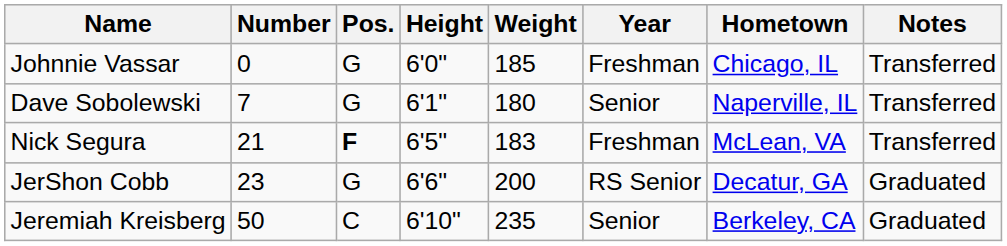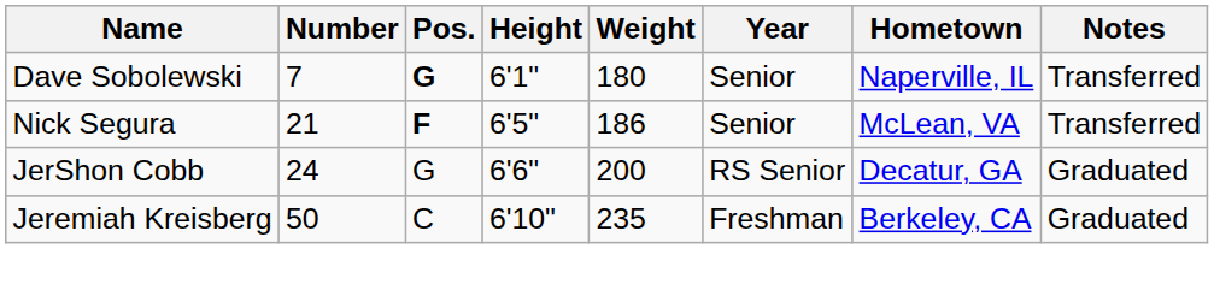- row: Johnnie Vassar | 0 | G | 6'0" | 185 | Freshman | Chicago, IL | Transferred
Dave Sobolewski | Pos.: normal -> bold
Nick Segura | Weight: 183 -> 186
Nick Segura | Year: Freshman -> Senior
JerShon Cobb | Number: 23 -> 24
Jeremiah Kreisberg | Year: Senior -> Freshman
